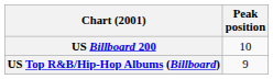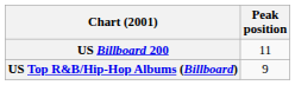US Billboard 200 | Peak position: 10 -> 11
